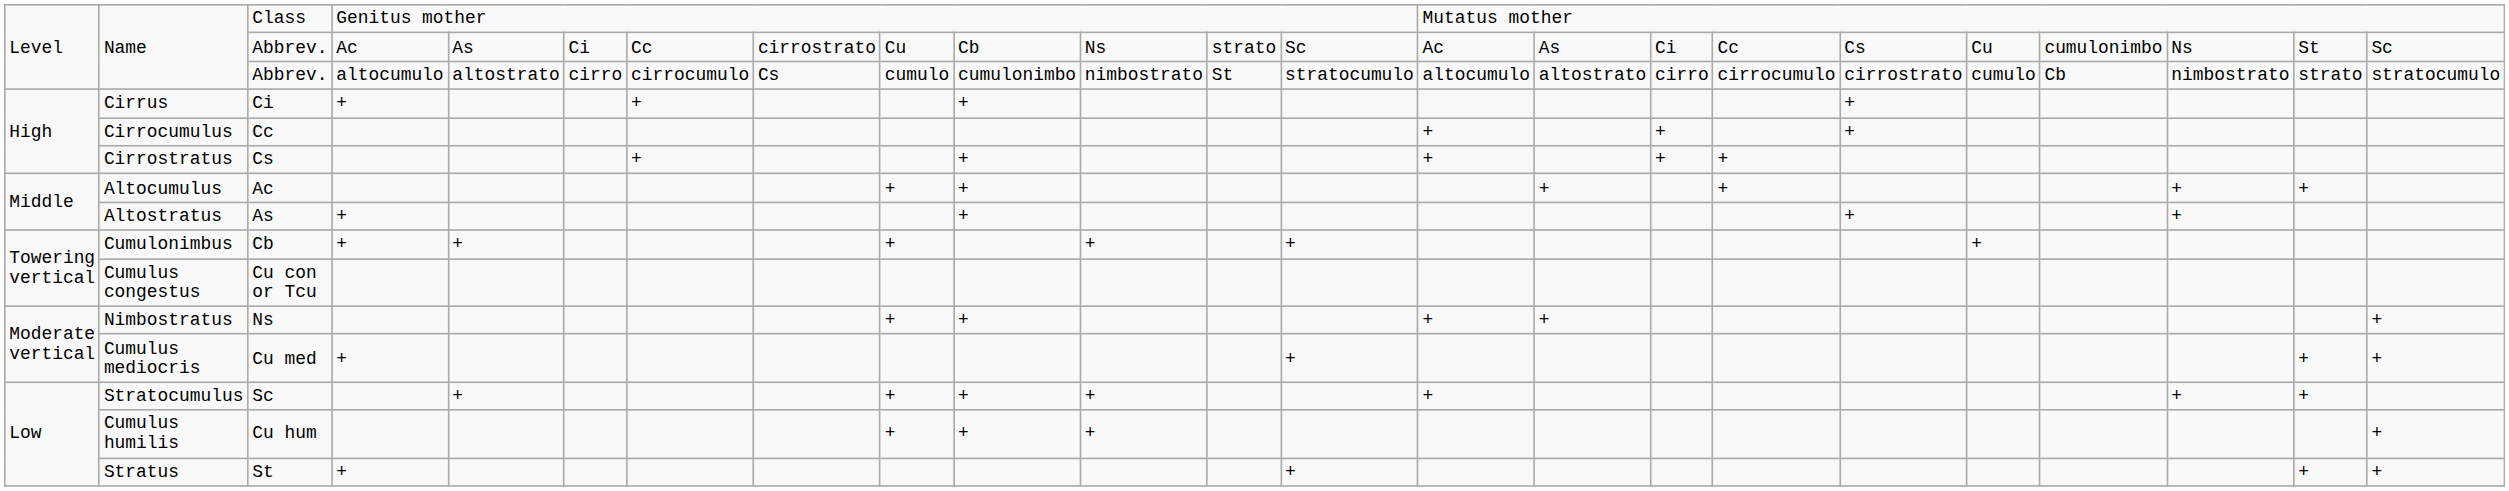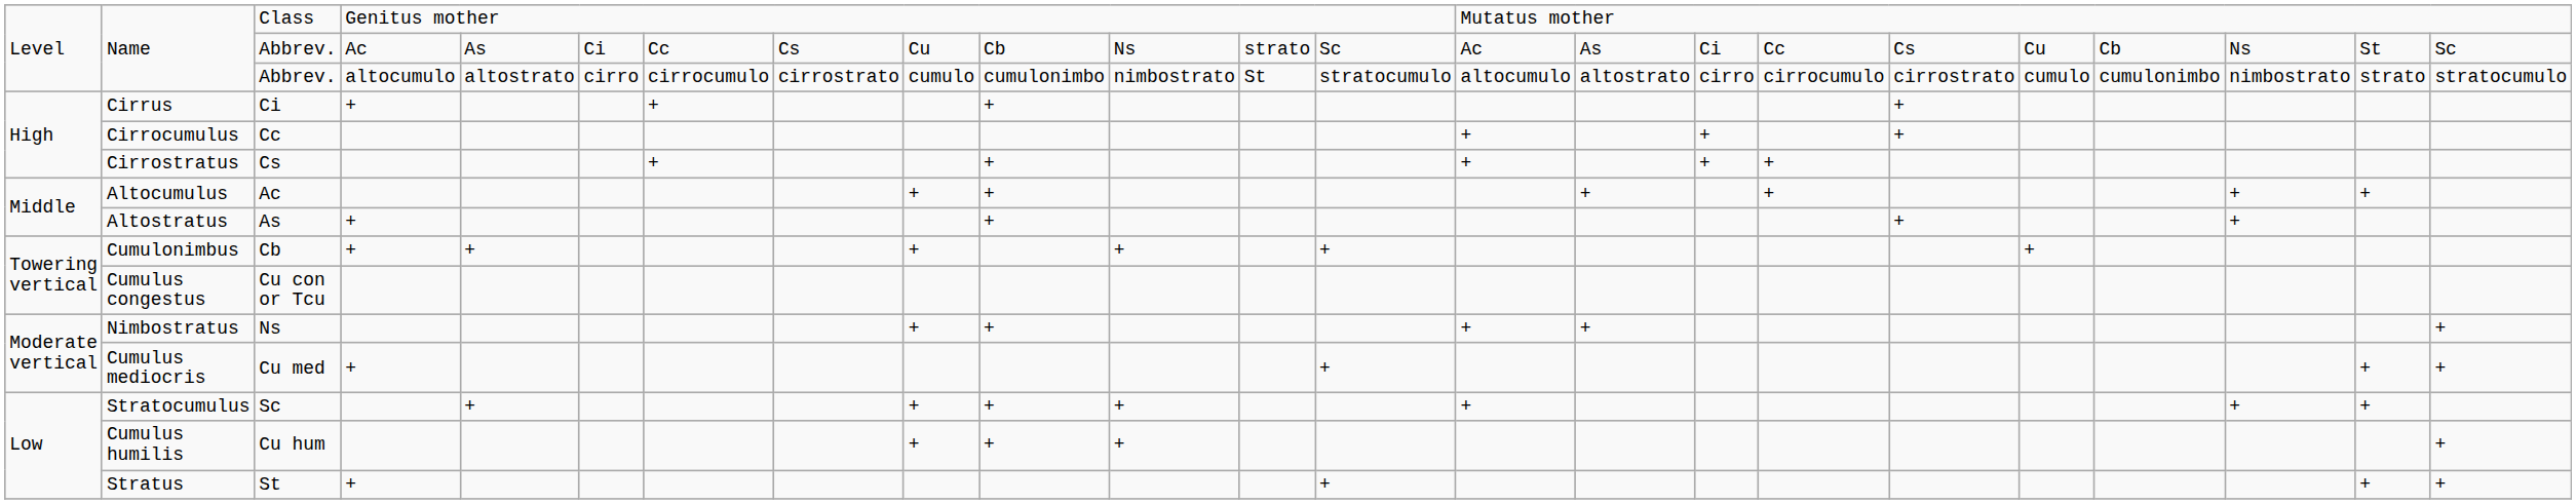Name / Ac | column 8: cirrostrato -> Cs
Name / Ac | column 20: cumulonimbo -> Cb
Name / altocumulo | column 8: Cs -> cirrostrato
Name / altocumulo | column 20: Cb -> cumulonimbo
